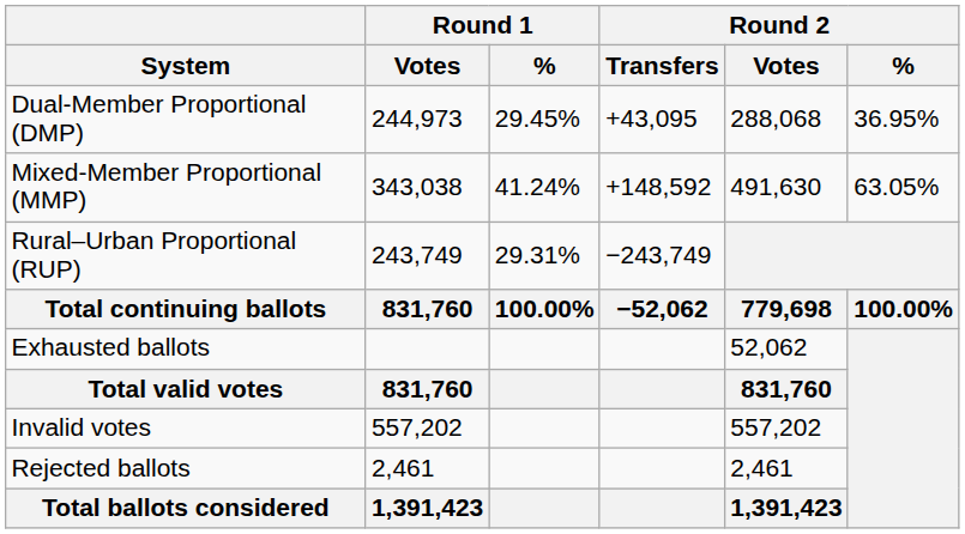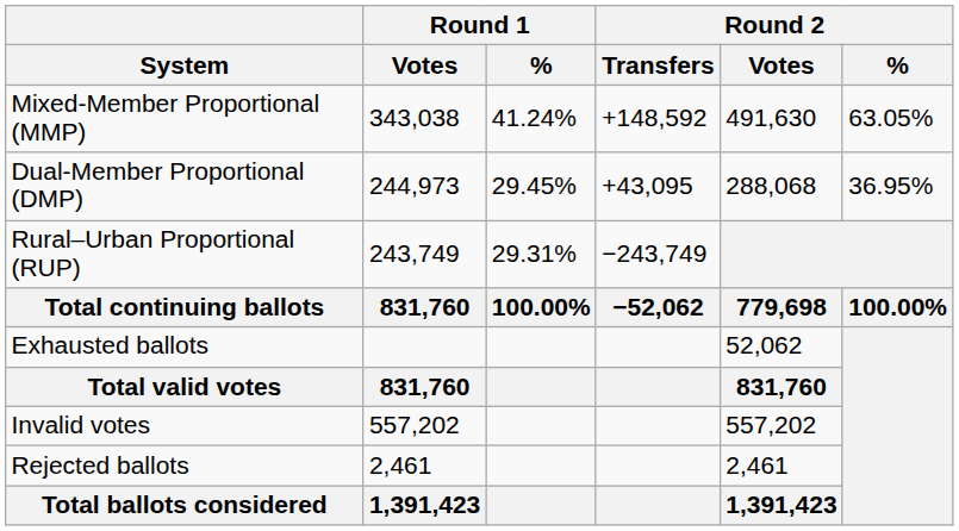rows swapped: Mixed-Member Proportional (MMP) <-> Dual-Member Proportional (DMP)
